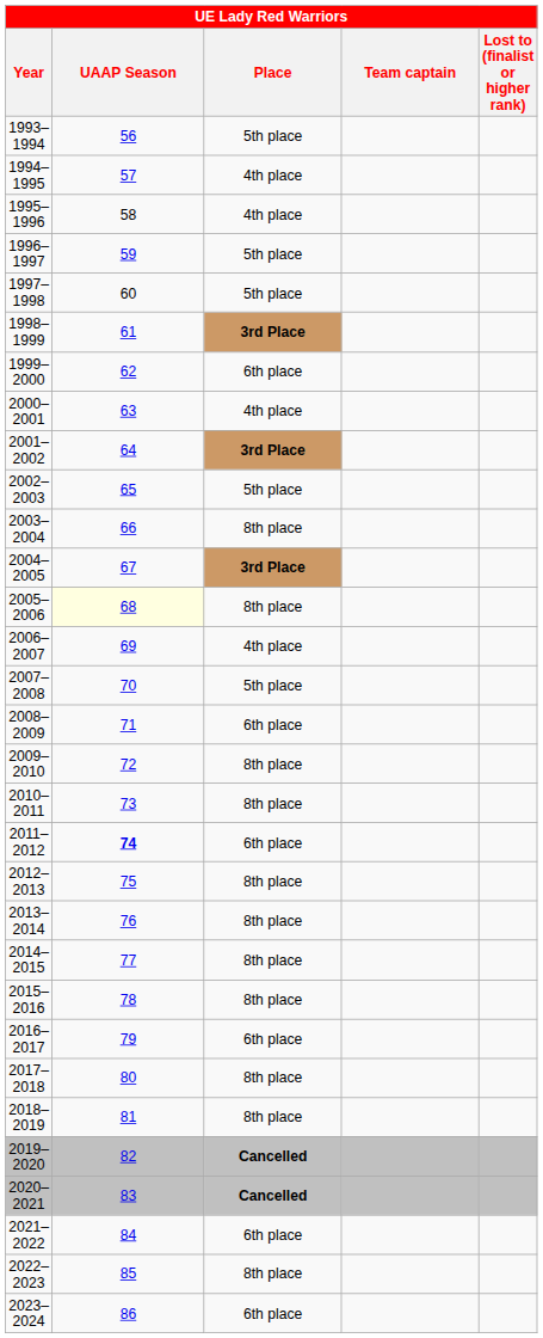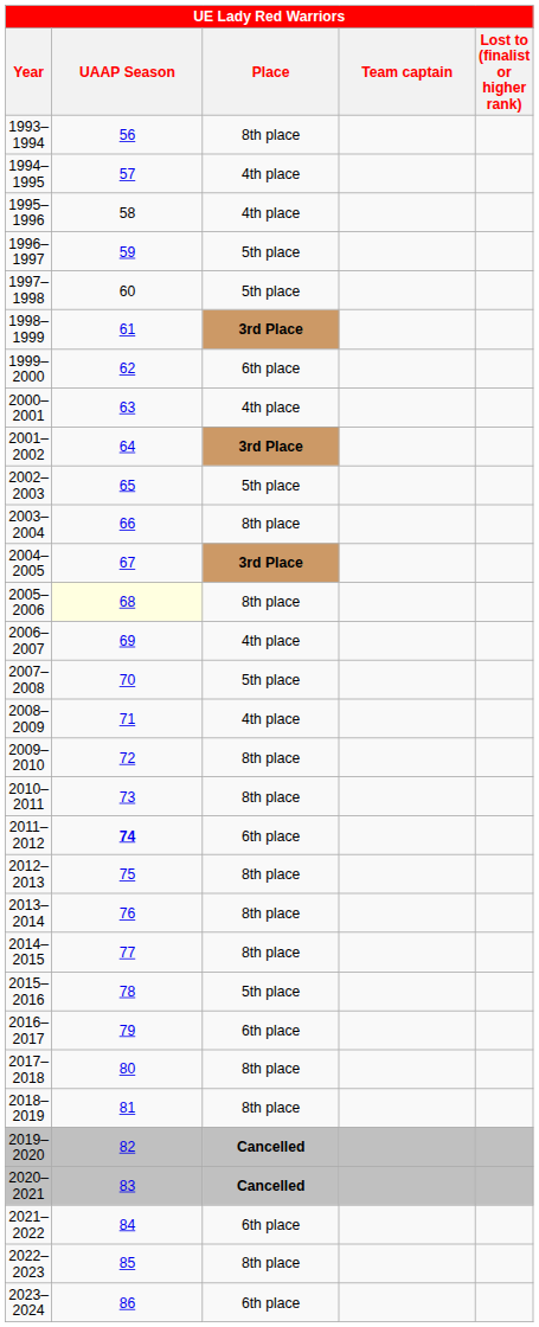1993–1994 | Place: 5th place -> 8th place
2008–2009 | Place: 6th place -> 4th place
2015–2016 | Place: 8th place -> 5th place
